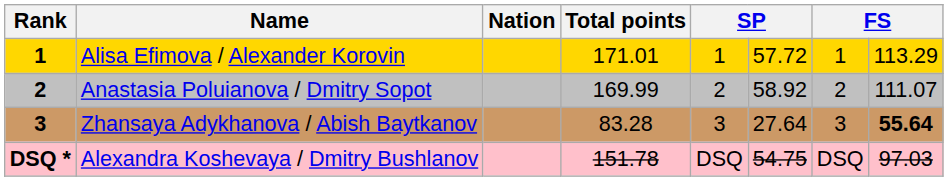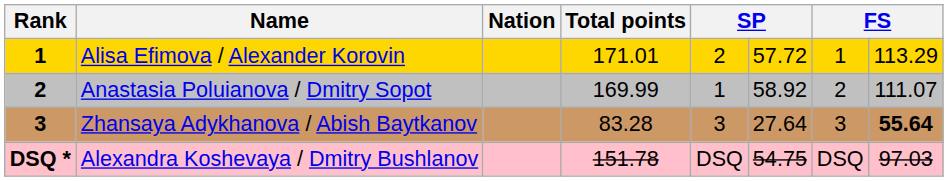Alisa Efimova / Alexander Korovin | column 5: 1 -> 2
Anastasia Poluianova / Dmitry Sopot | column 5: 2 -> 1
